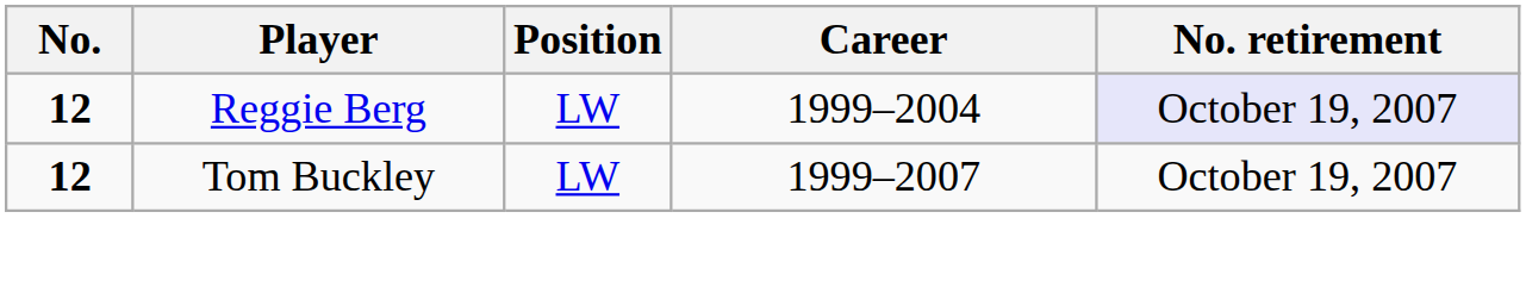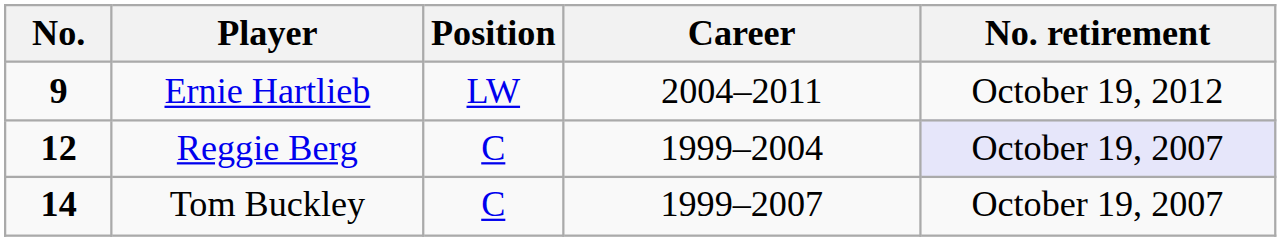+ row: 9 | Ernie Hartlieb | LW | 2004–2011 | October 19, 2012
Reggie Berg | Position: LW -> C
Tom Buckley | No.: 12 -> 14
Tom Buckley | Position: LW -> C
